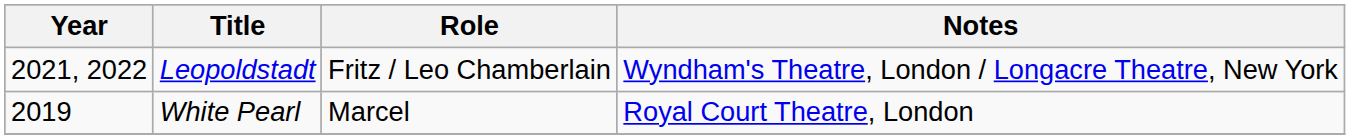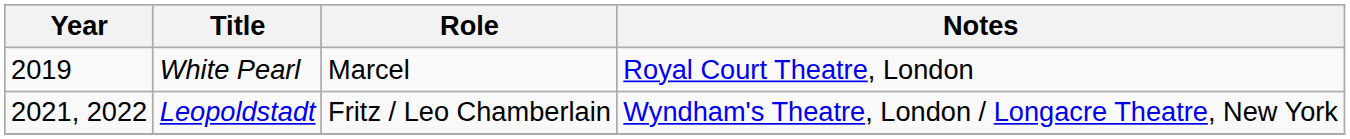rows swapped: White Pearl <-> Leopoldstadt
